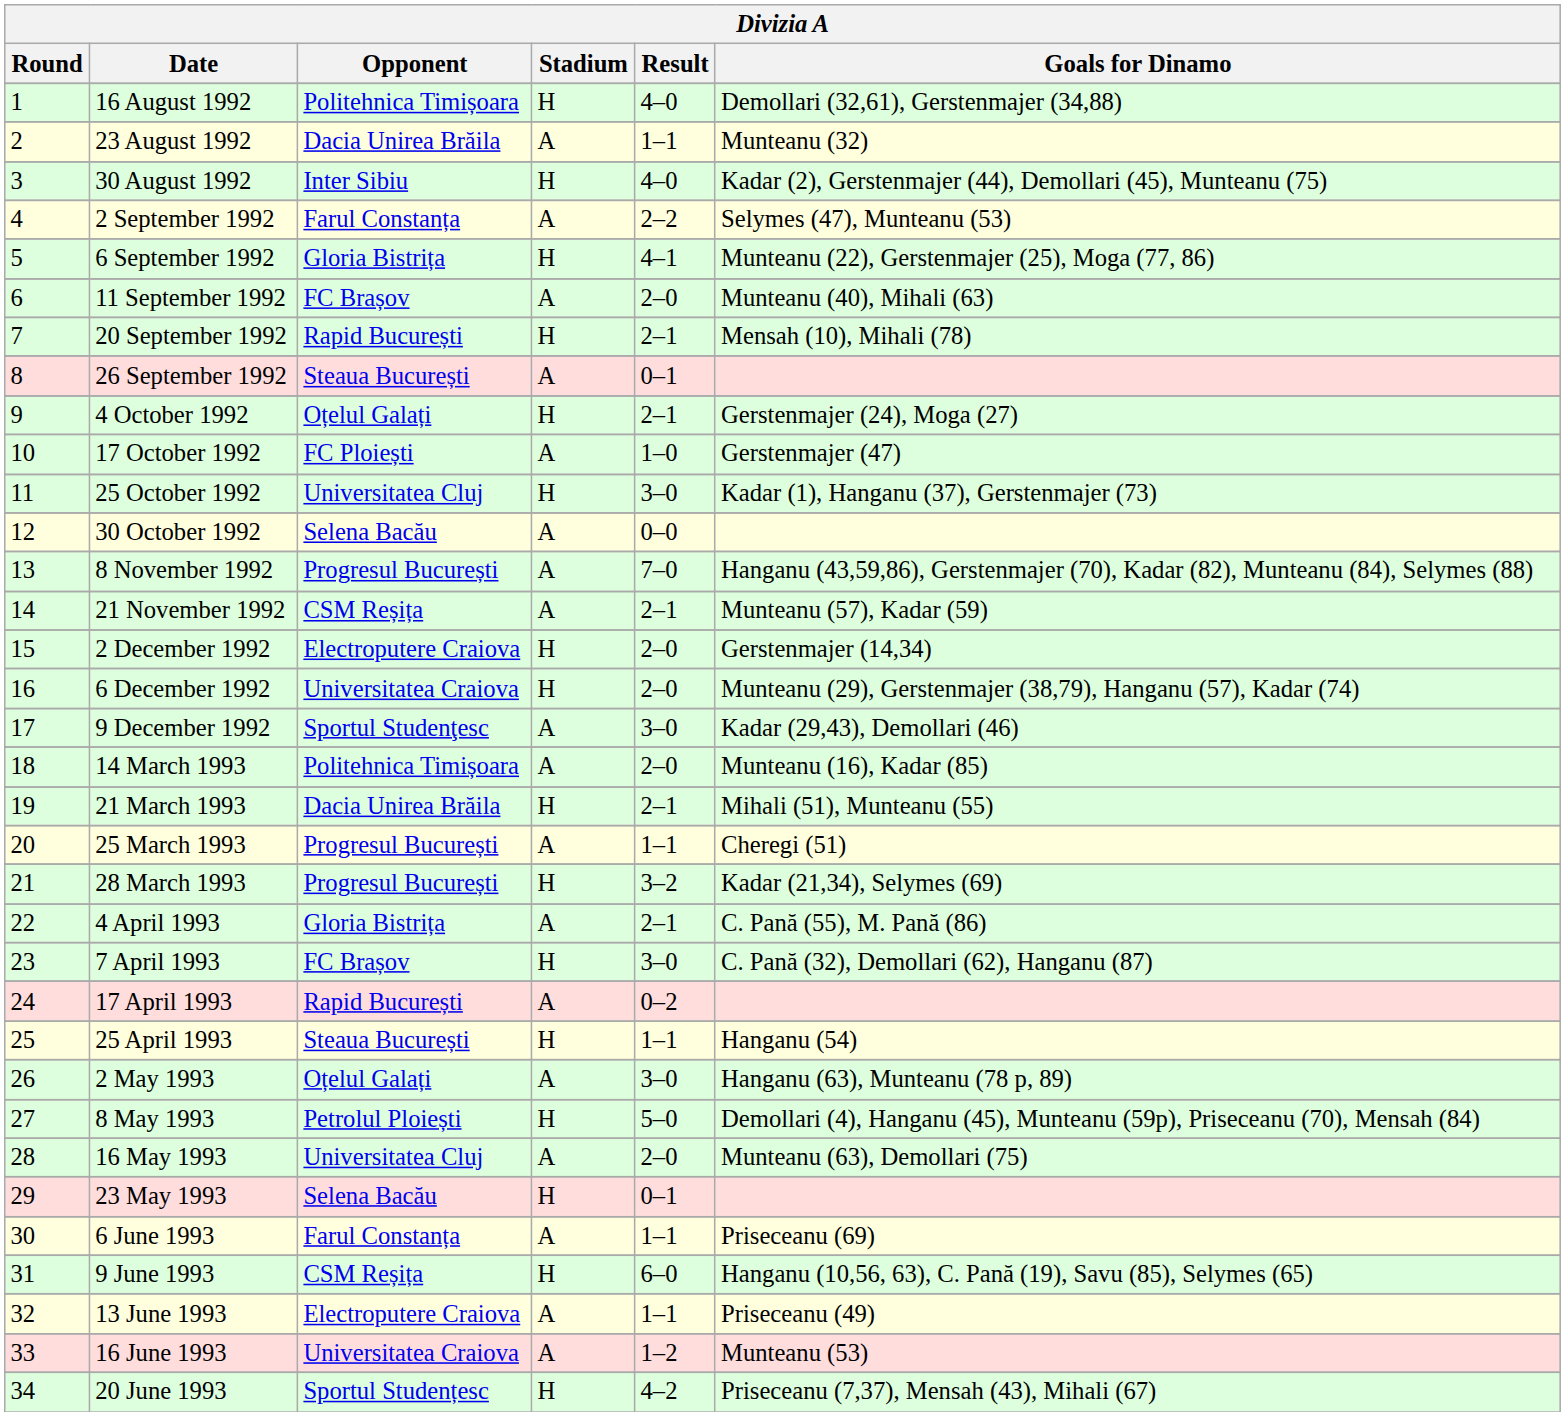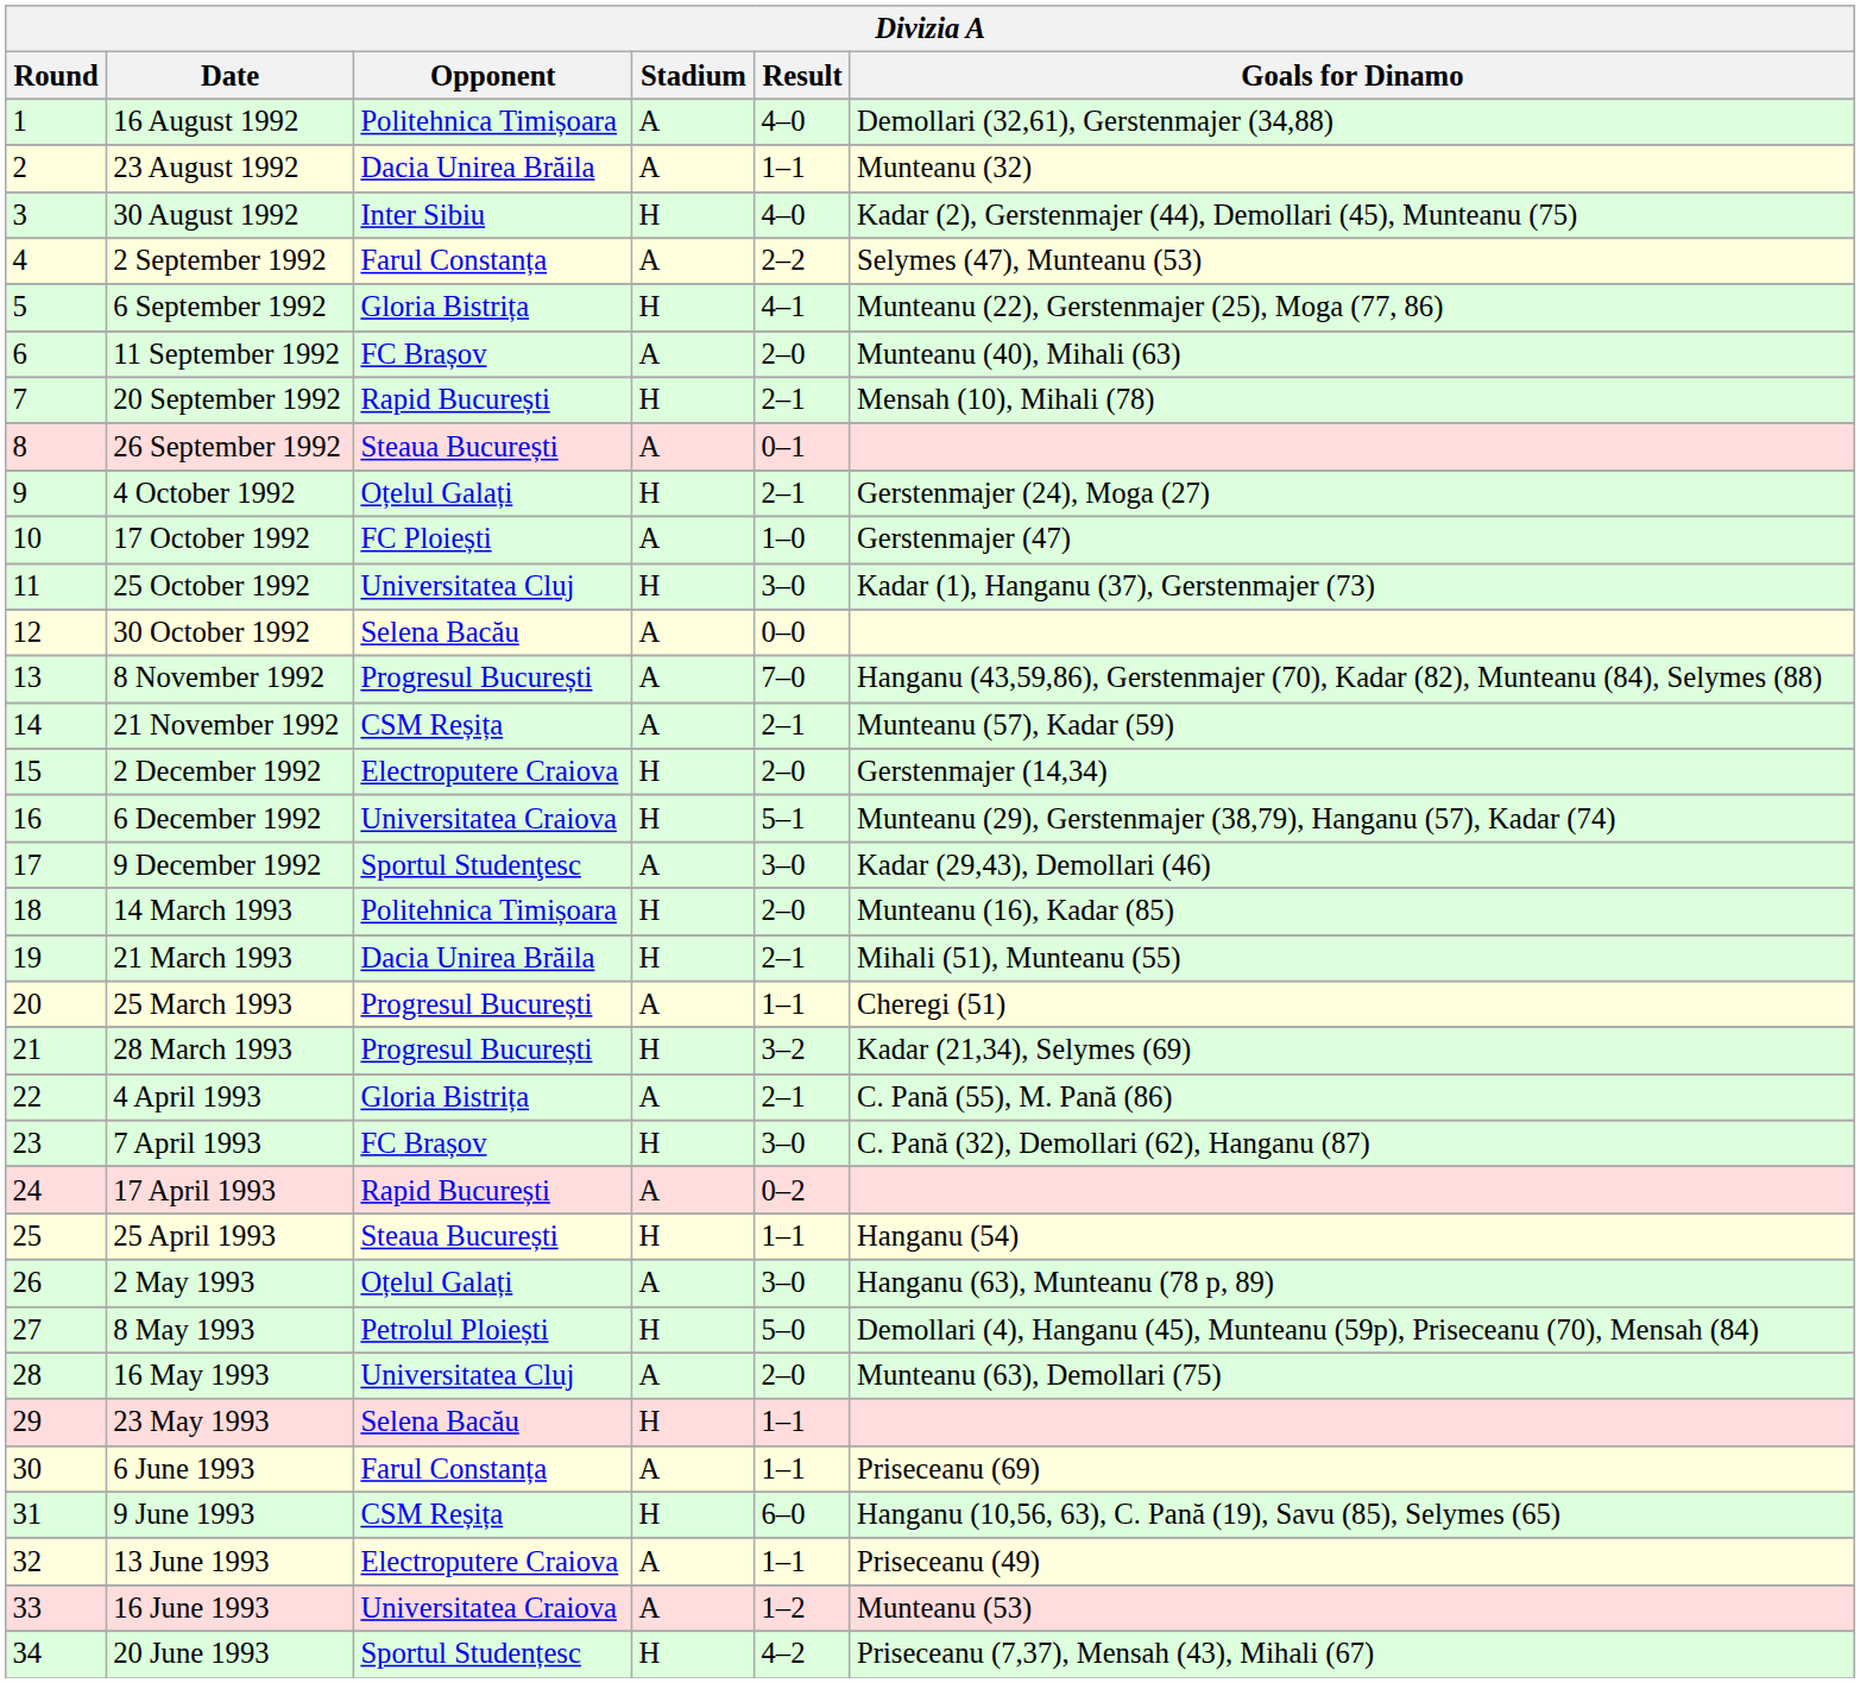16 August 1992 | Stadium: H -> A
6 December 1992 | Result: 2–0 -> 5–1
14 March 1993 | Stadium: A -> H
23 May 1993 | Result: 0–1 -> 1–1
